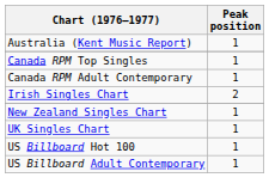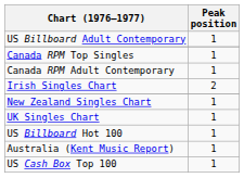rows swapped: Australia (Kent Music Report) <-> US Billboard Adult Contemporary
+ row: US Cash Box Top 100 | 1
